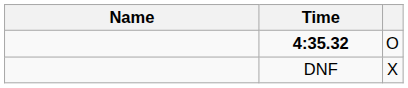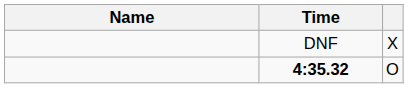rows swapped: 4:35.32 <-> DNF
